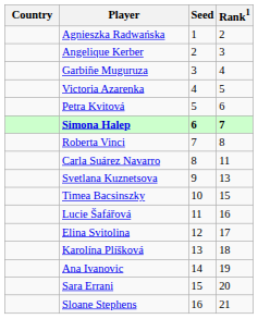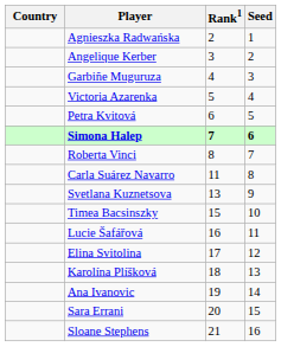columns swapped: Rank1 <-> Seed
